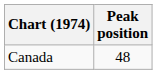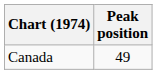Canada | Peak position: 48 -> 49
